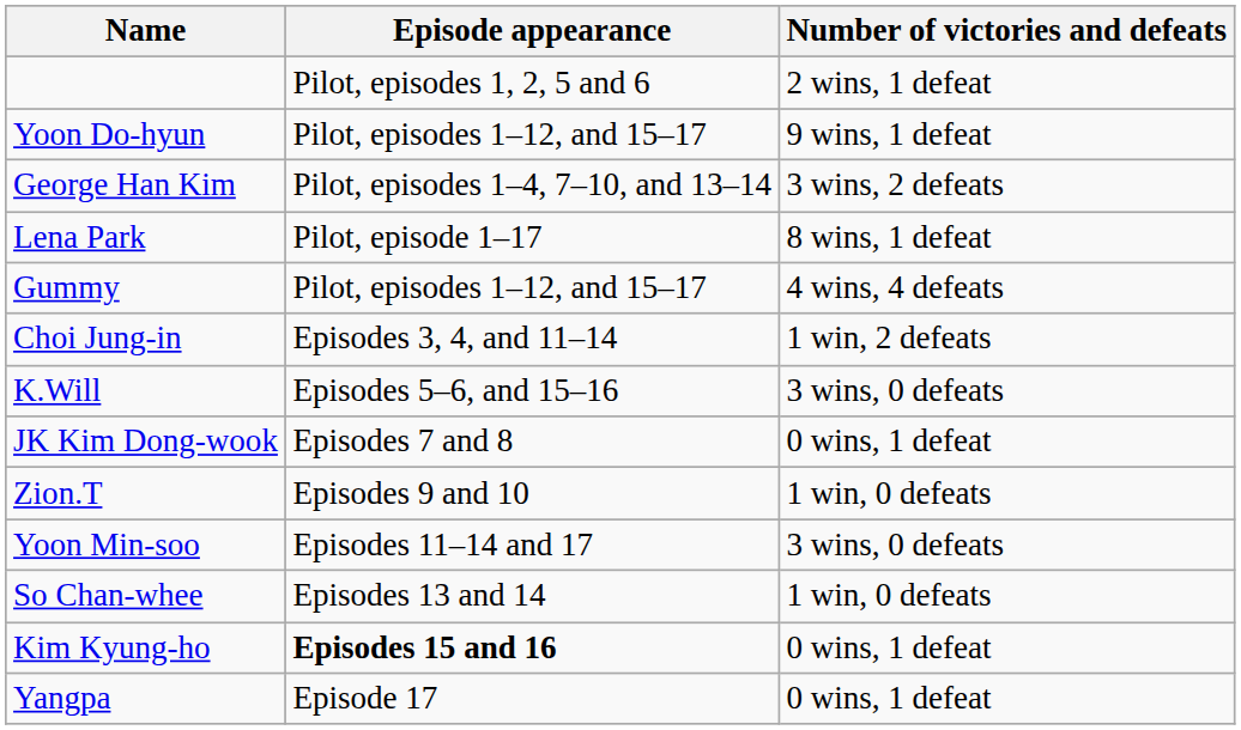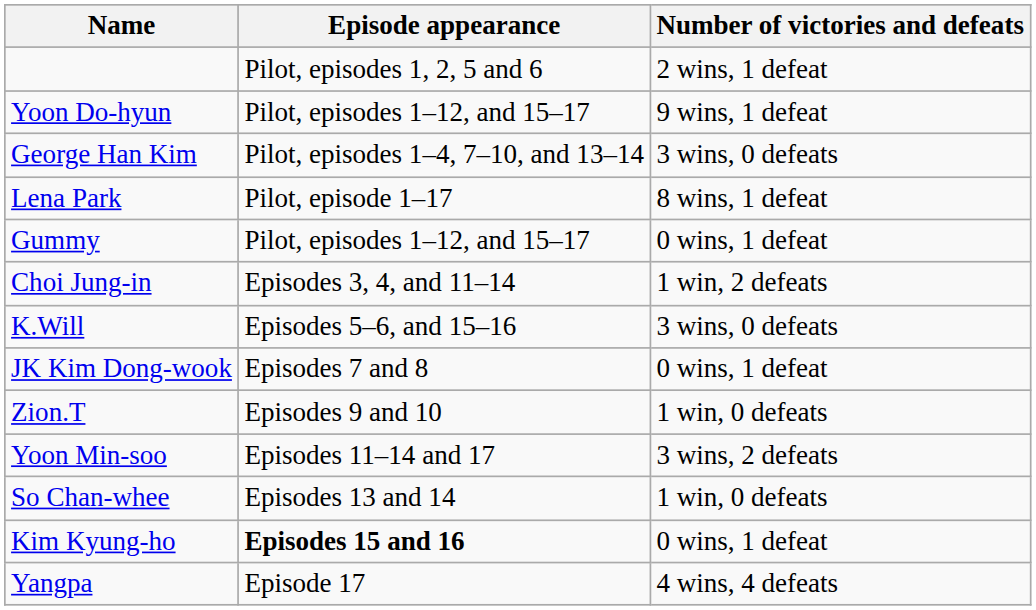George Han Kim | Number of victories and defeats: 3 wins, 2 defeats -> 3 wins, 0 defeats
Gummy | Number of victories and defeats: 4 wins, 4 defeats -> 0 wins, 1 defeat
Yoon Min-soo | Number of victories and defeats: 3 wins, 0 defeats -> 3 wins, 2 defeats
Yangpa | Number of victories and defeats: 0 wins, 1 defeat -> 4 wins, 4 defeats
